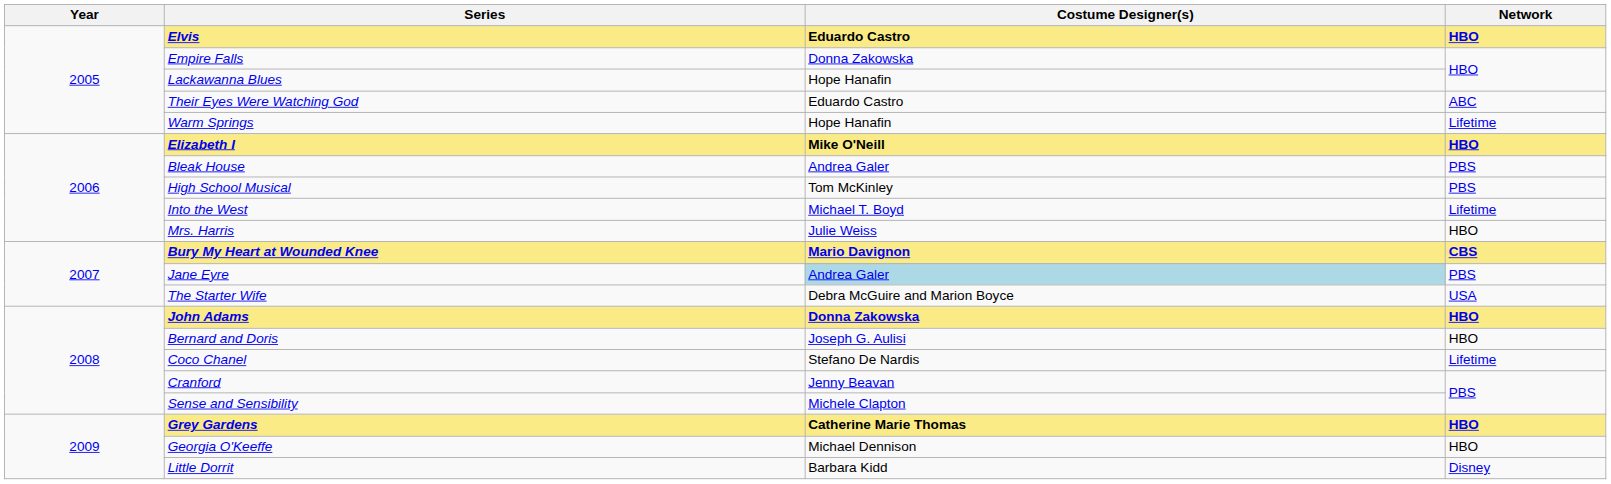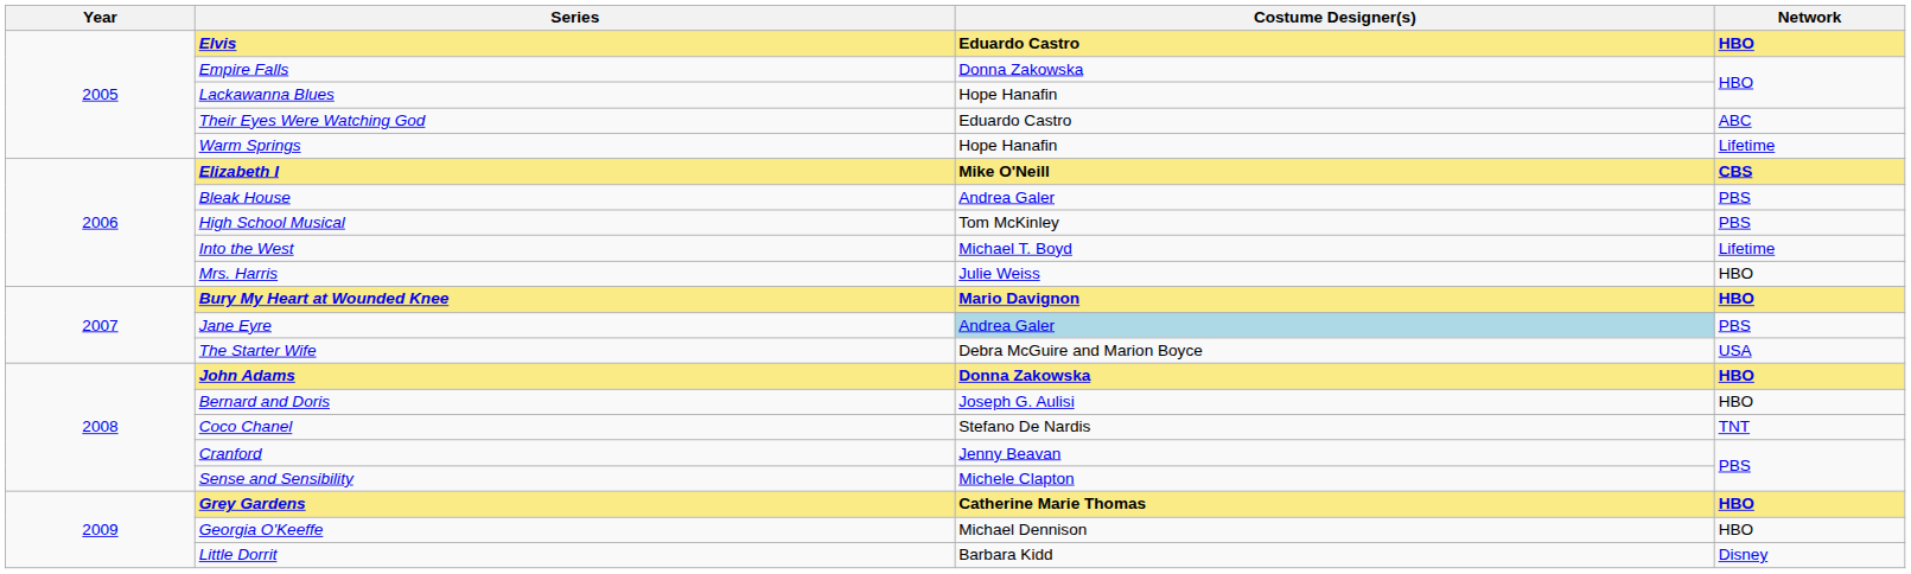Elizabeth I | Network: HBO -> CBS
Bury My Heart at Wounded Knee | Network: CBS -> HBO
Coco Chanel | Network: Lifetime -> TNT
